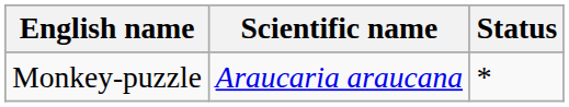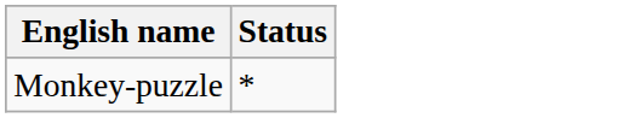- column: Scientific name | Araucaria araucana
